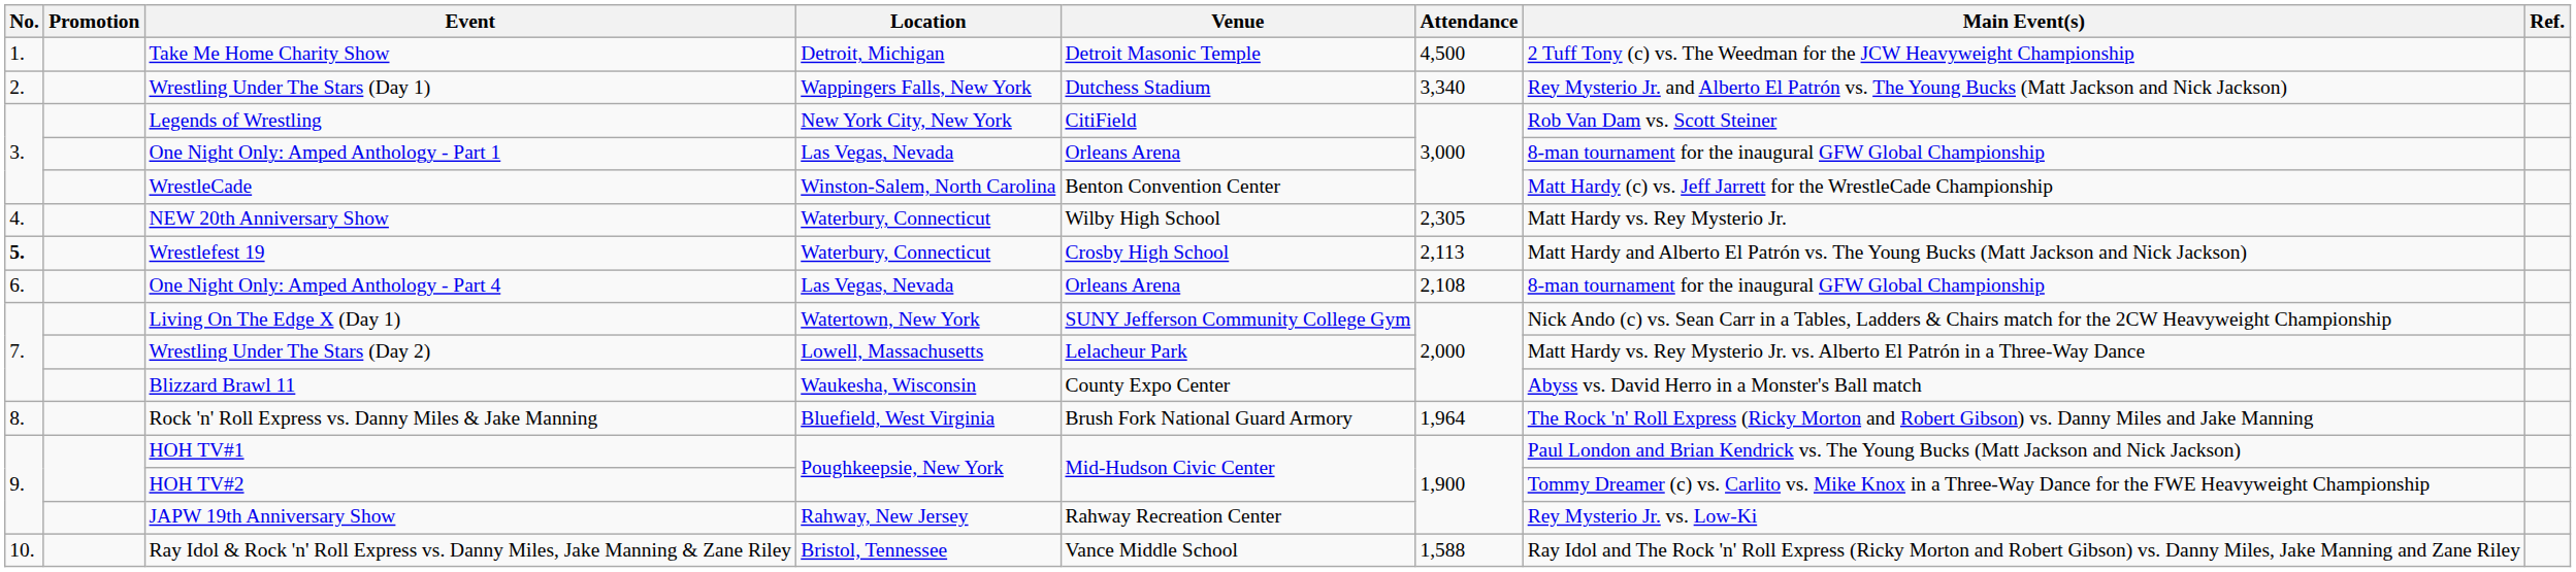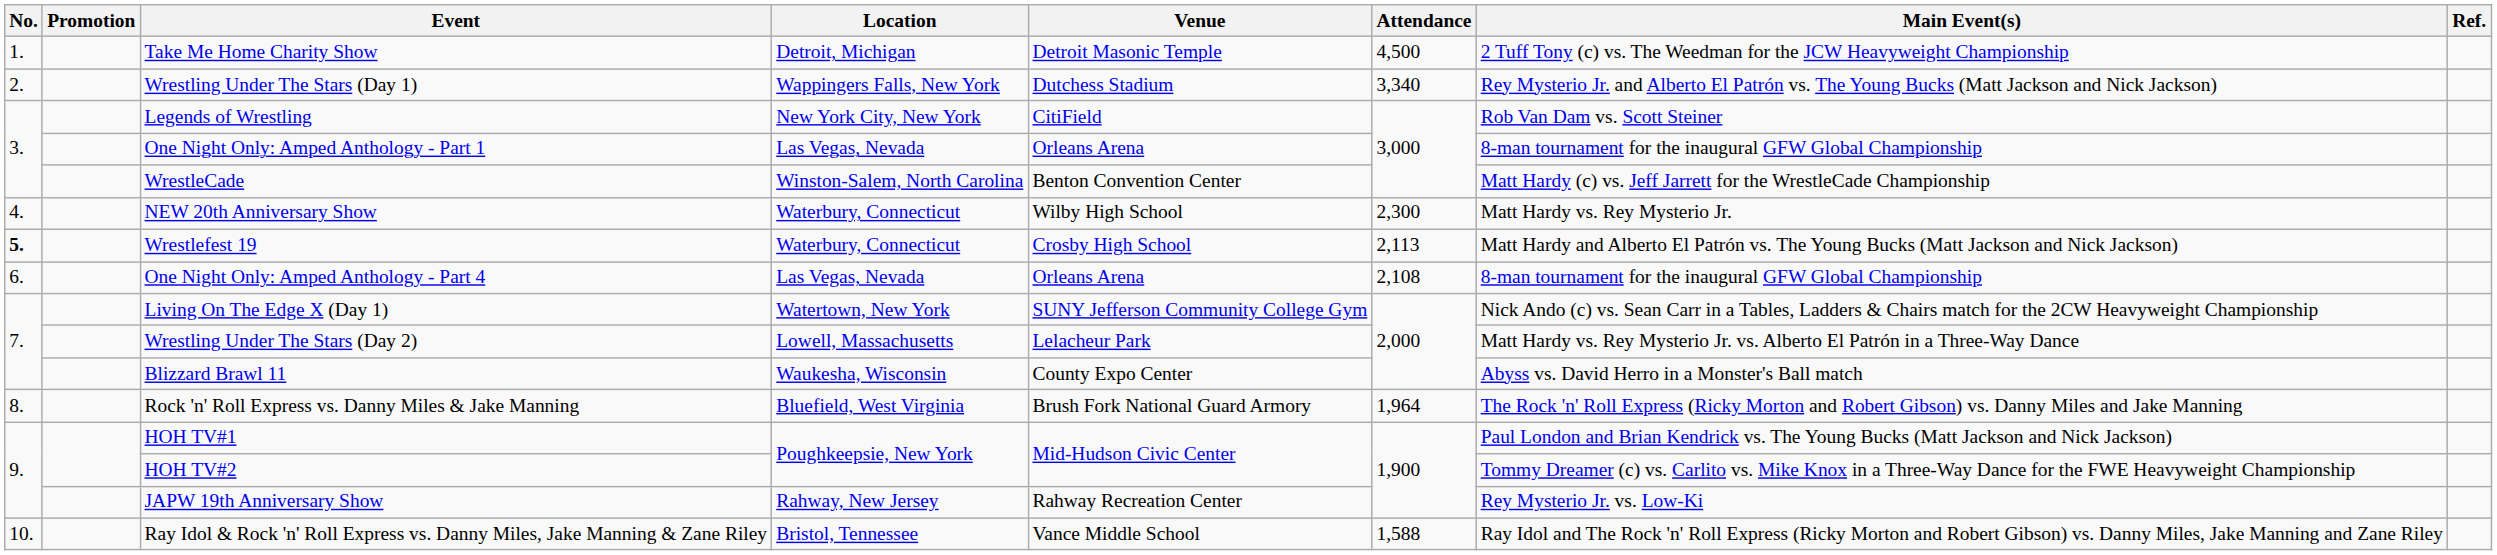NEW 20th Anniversary Show | Attendance: 2,305 -> 2,300
